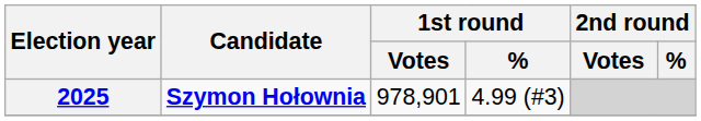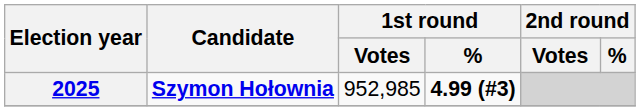2025 | 1st round / Votes: 978,901 -> 952,985
2025 | 1st round / %: normal -> bold
